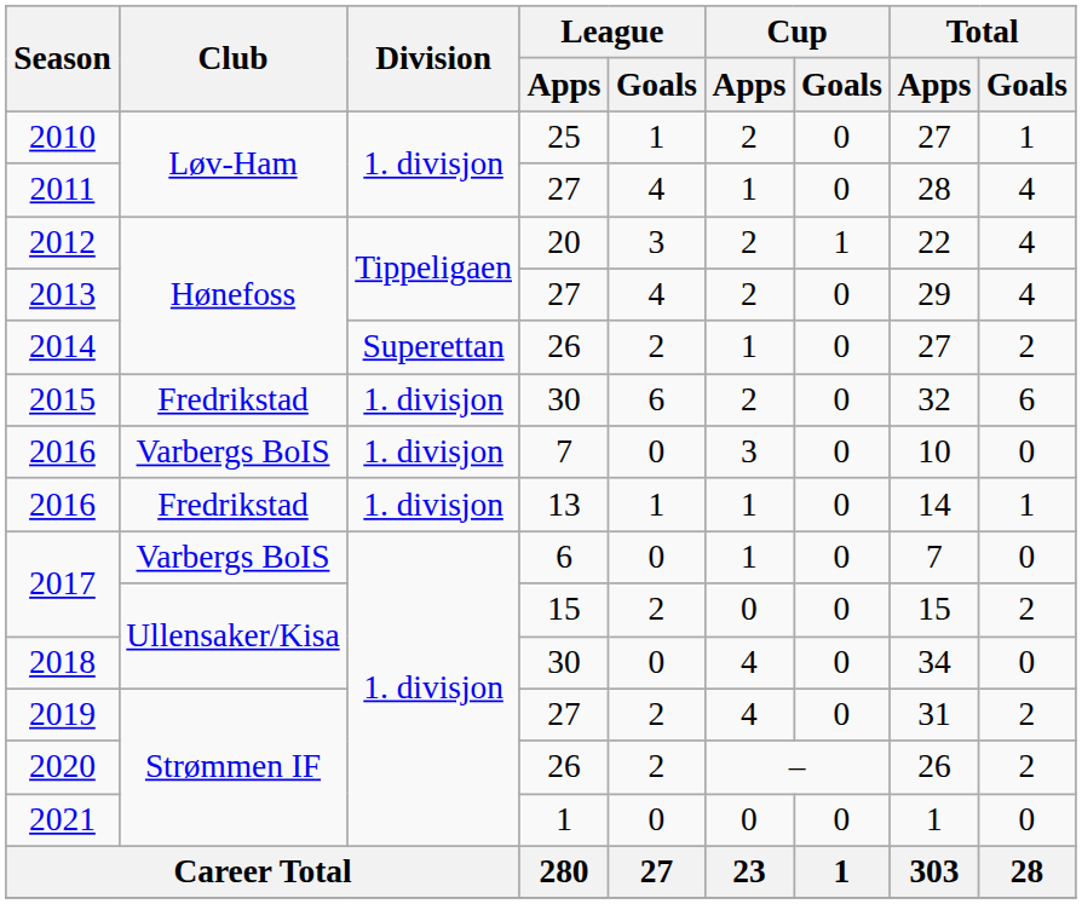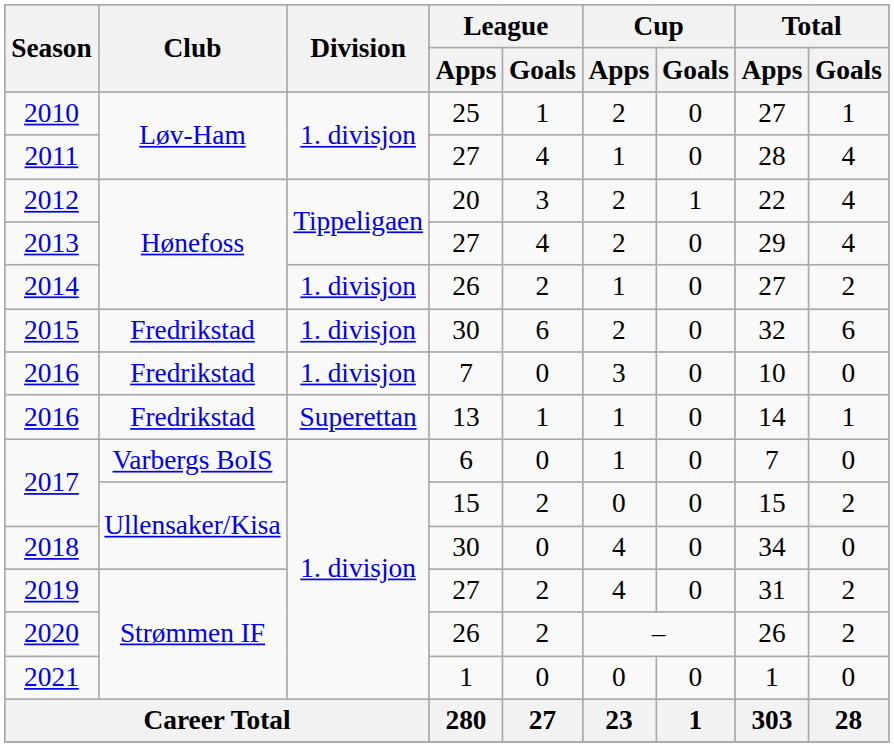2014 | Division: Superettan -> 1. divisjon
2016 / 7 | Club: Varbergs BoIS -> Fredrikstad
2016 / 13 | Division: 1. divisjon -> Superettan
